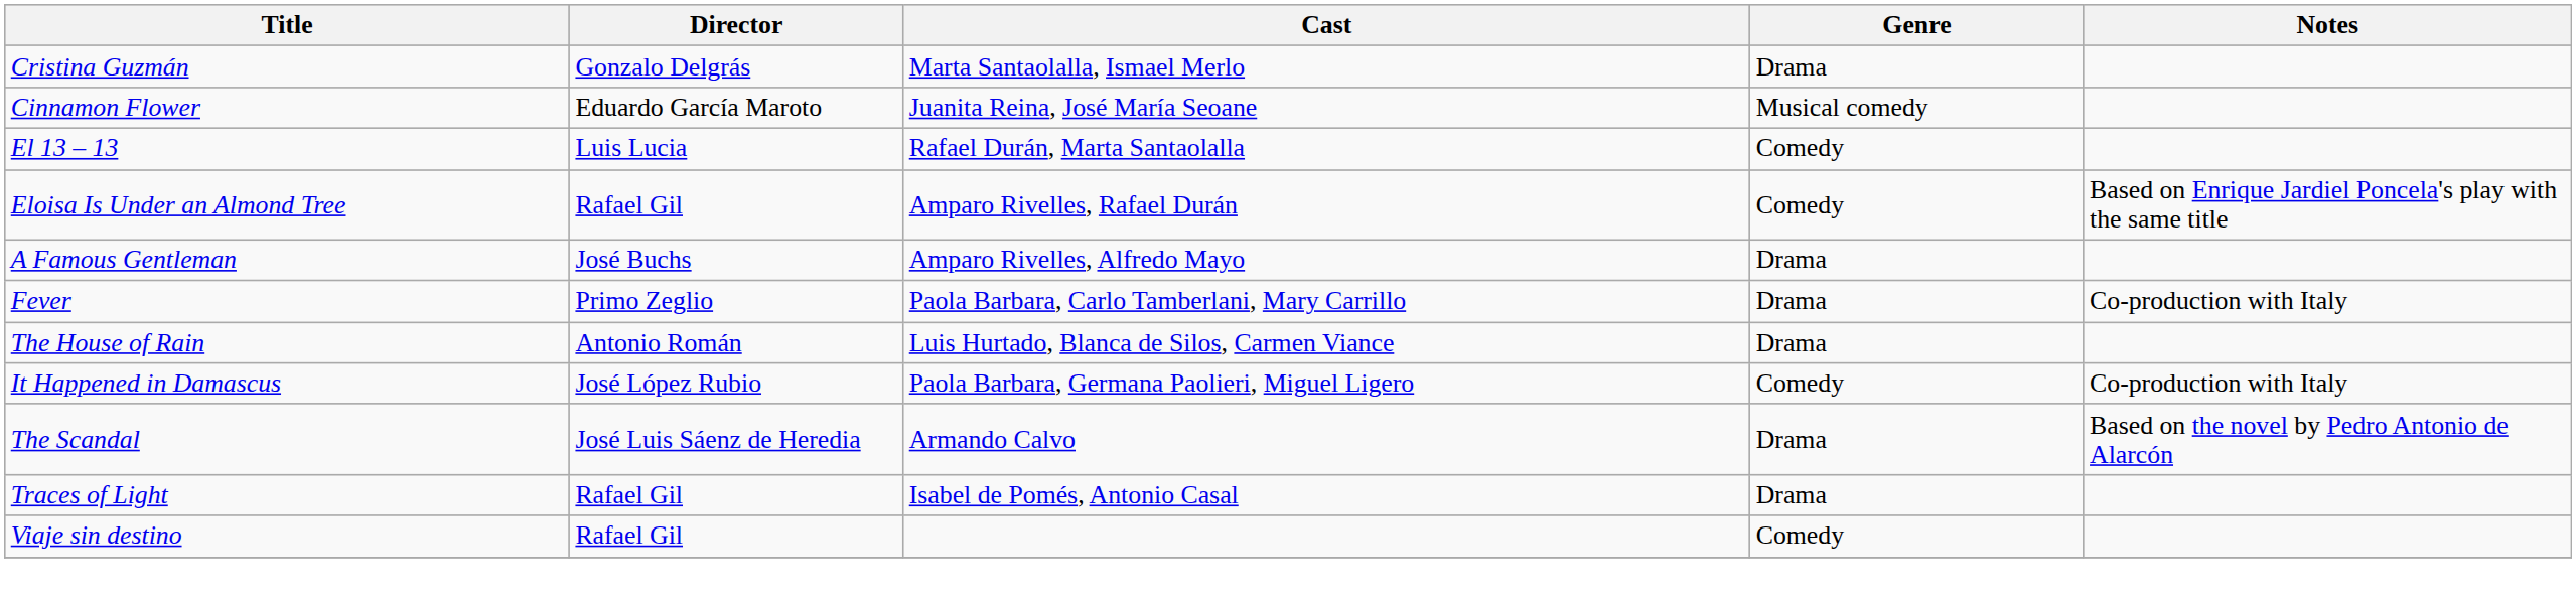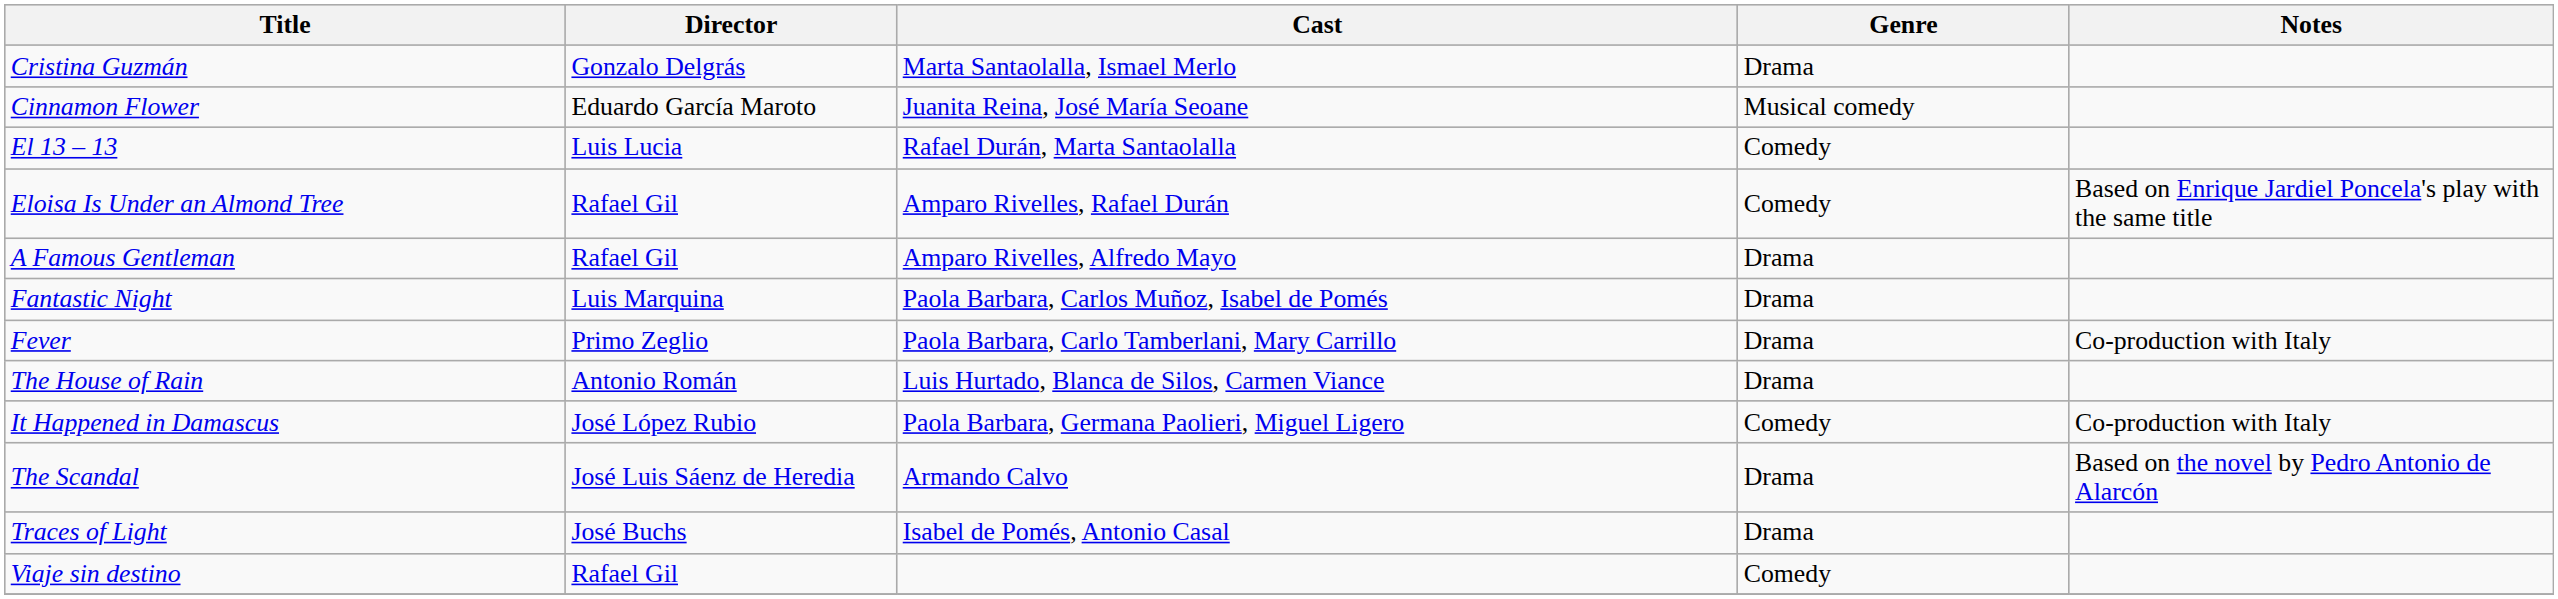A Famous Gentleman | Director: José Buchs -> Rafael Gil
+ row: Fantastic Night | Luis Marquina | Paola Barbara, Carlos Muñoz, Isabel de Pomés | Drama
Traces of Light | Director: Rafael Gil -> José Buchs
